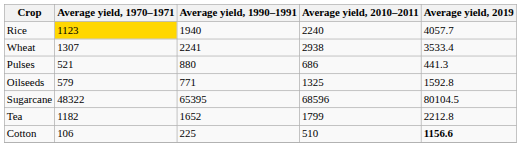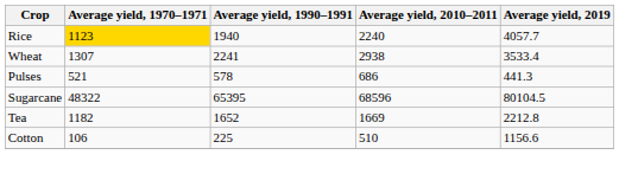Pulses | Average yield, 1990–1991: 880 -> 578
- row: Oilseeds | 579 | 771 | 1325 | 1592.8
Tea | Average yield, 2010–2011: 1799 -> 1669
Cotton | Average yield, 2019: bold -> normal
